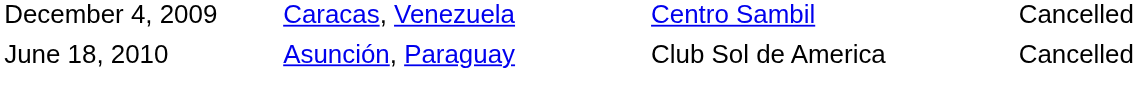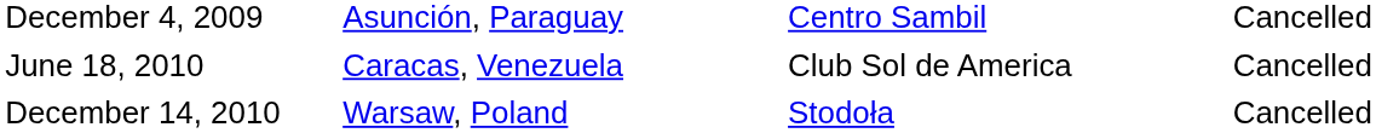December 4, 2009 | column 2: Caracas, Venezuela -> Asunción, Paraguay
June 18, 2010 | column 2: Asunción, Paraguay -> Caracas, Venezuela
+ row: December 14, 2010 | Warsaw, Poland | Stodoła | Cancelled
